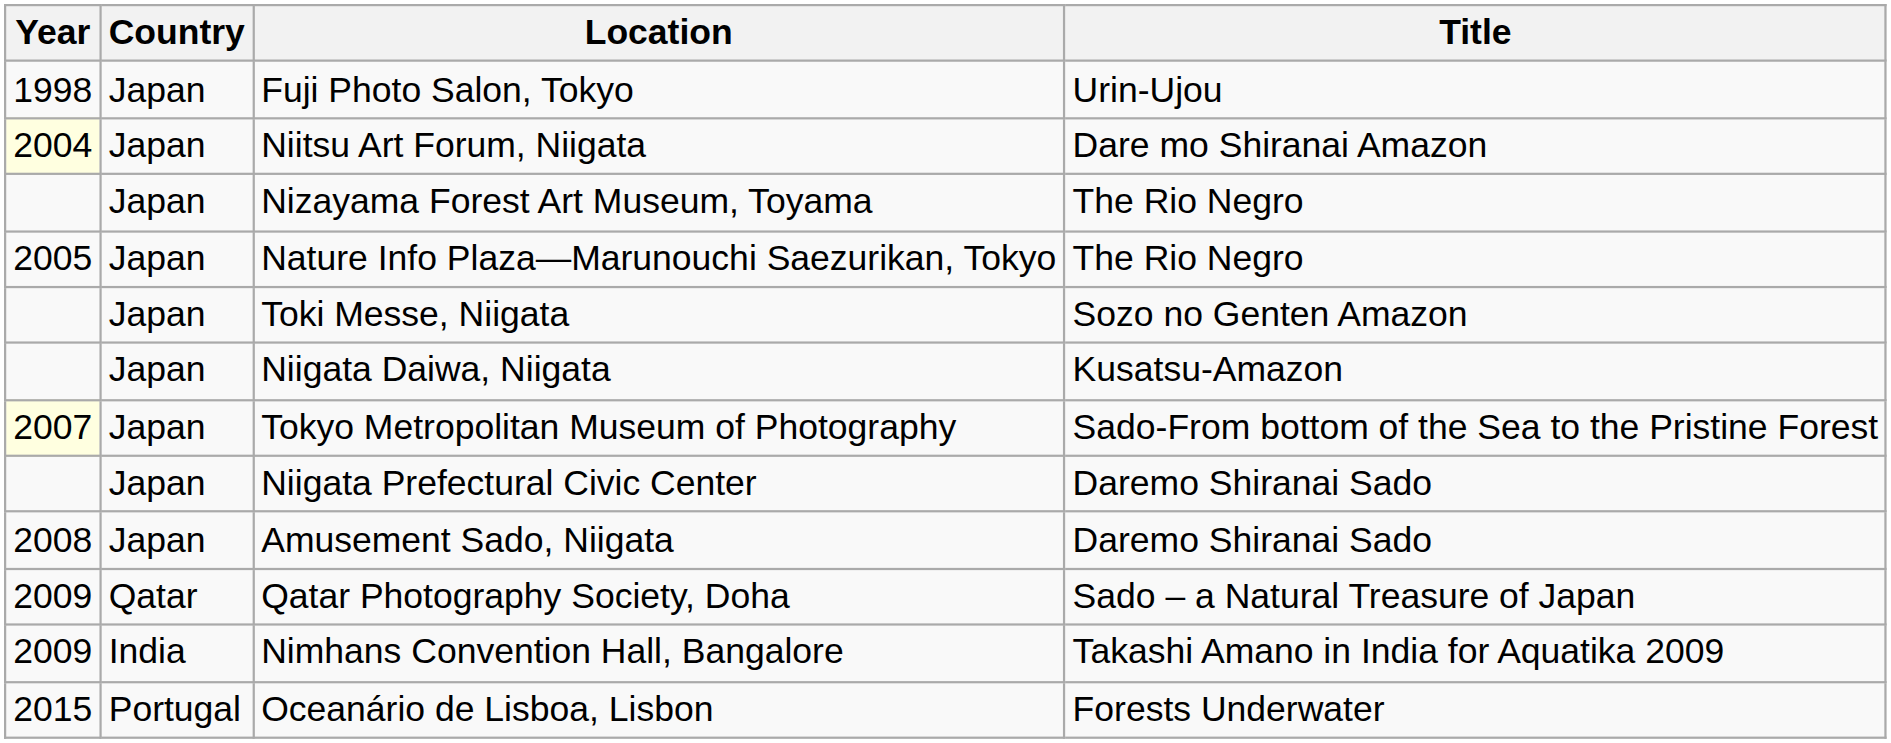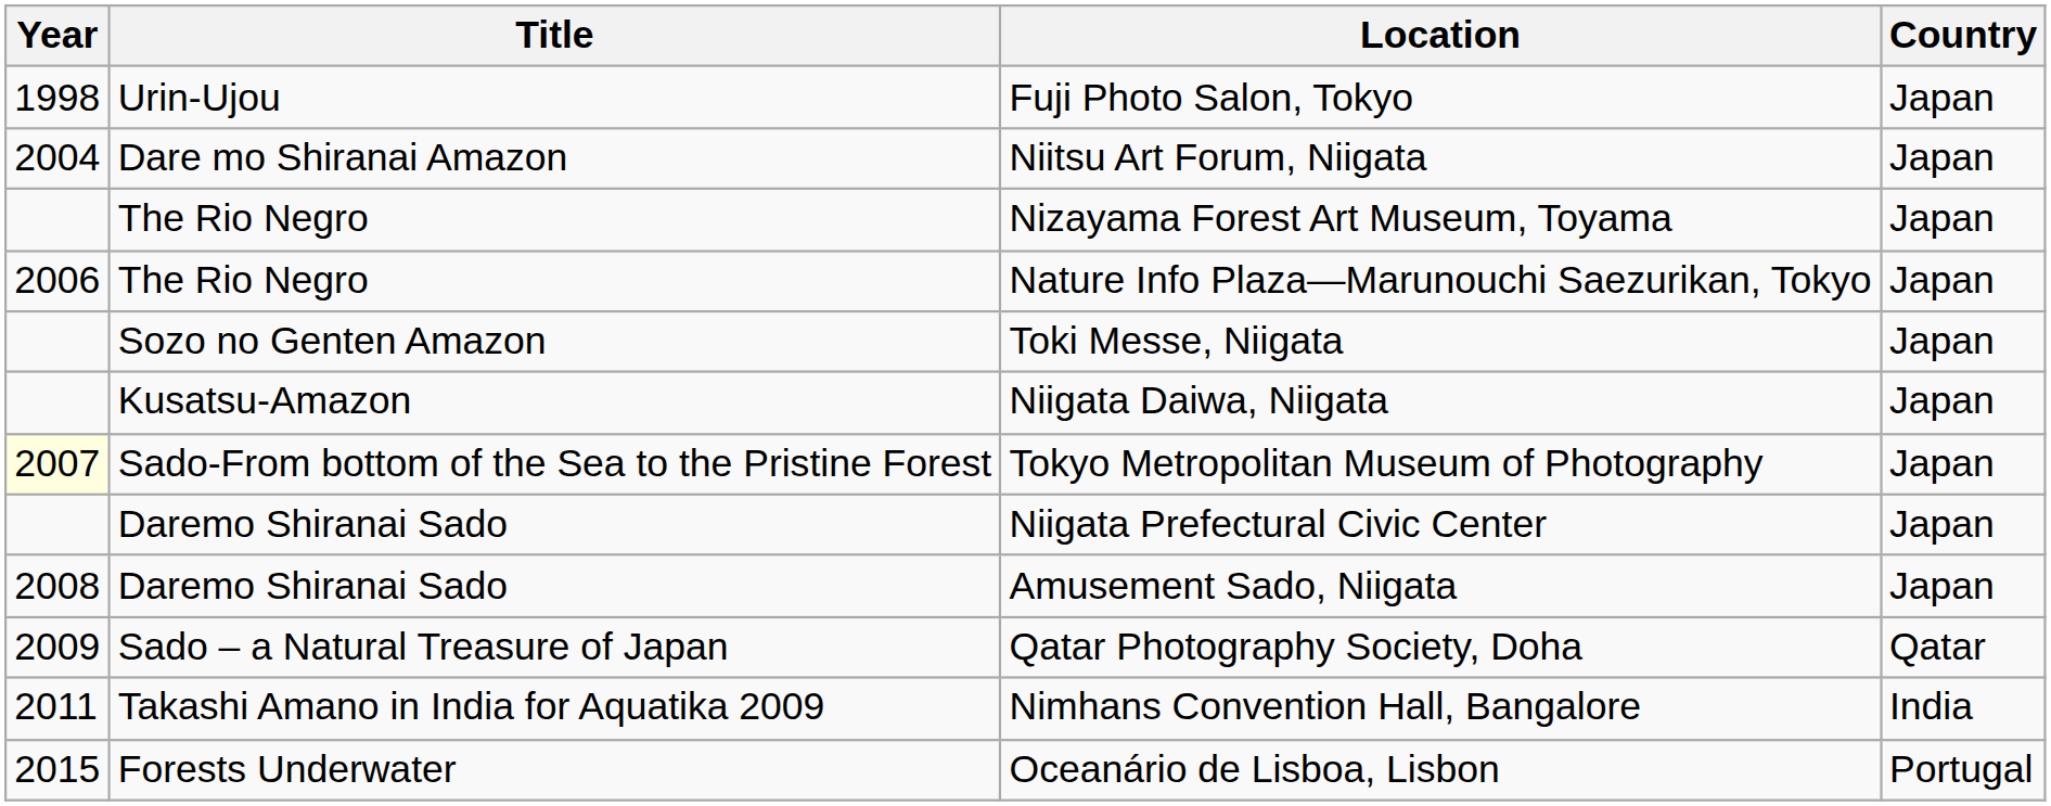columns swapped: Title <-> Country
Niitsu Art Forum, Niigata | Year: lightyellow background -> no background
Nature Info Plaza—Marunouchi Saezurikan, Tokyo | Year: 2005 -> 2006
Nimhans Convention Hall, Bangalore | Year: 2009 -> 2011
